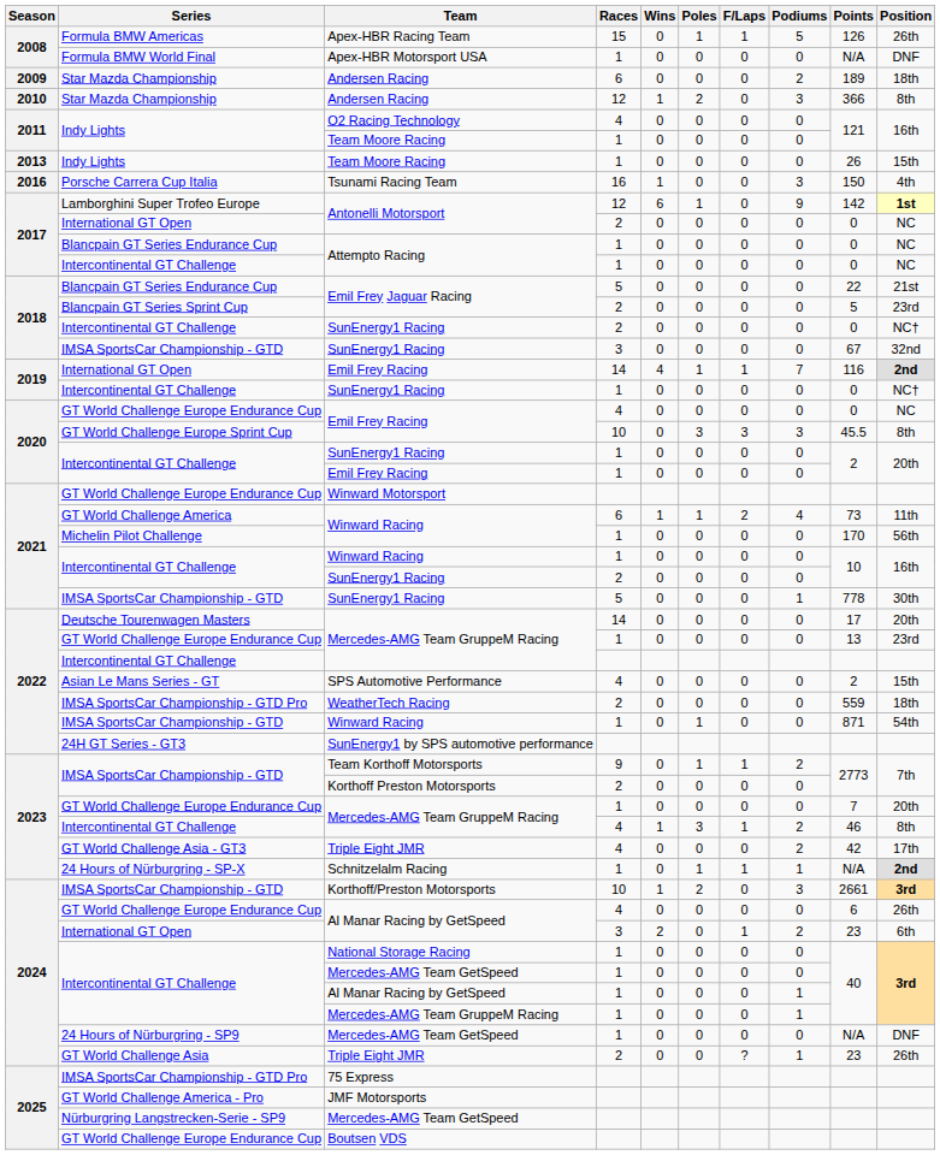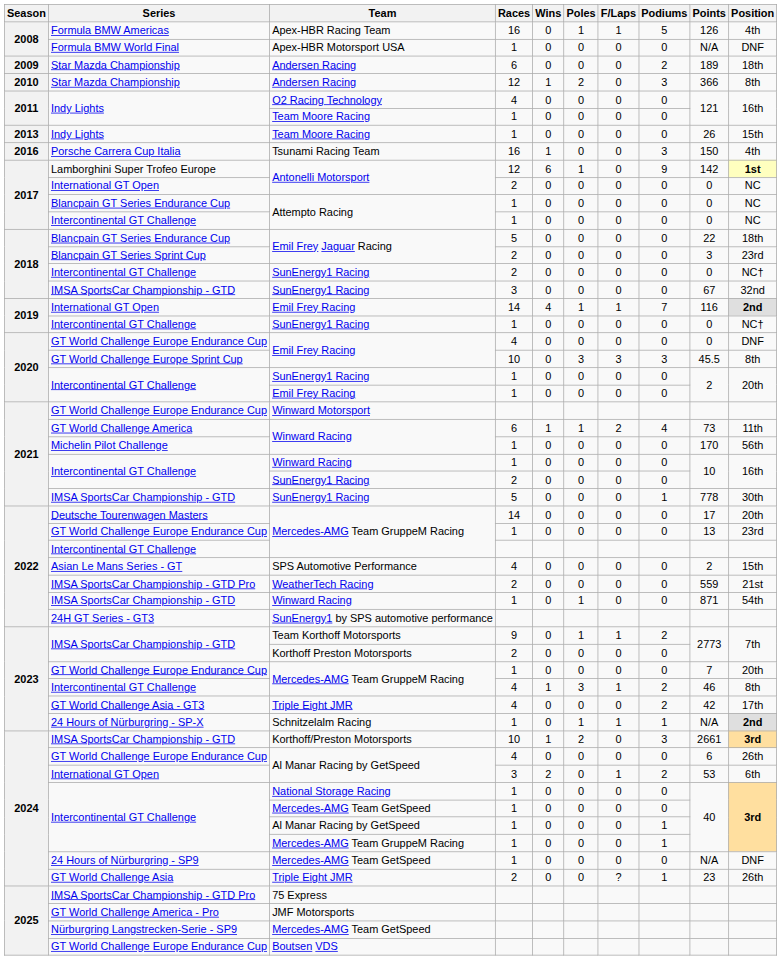Apex-HBR Racing Team | Races: 15 -> 16
Apex-HBR Racing Team | Position: 26th -> 4th
Blancpain GT Series Endurance Cup / Emil Frey Jaguar Racing | Position: 21st -> 18th
Blancpain GT Series Sprint Cup / Emil Frey Jaguar Racing | Points: 5 -> 3
GT World Challenge Europe Endurance Cup / Emil Frey Racing | Position: NC -> DNF
WeatherTech Racing | Position: 18th -> 21st
International GT Open / Al Manar Racing by GetSpeed | Points: 23 -> 53
